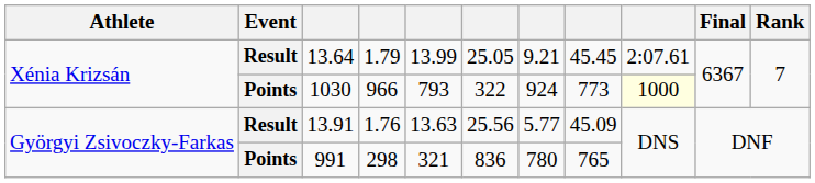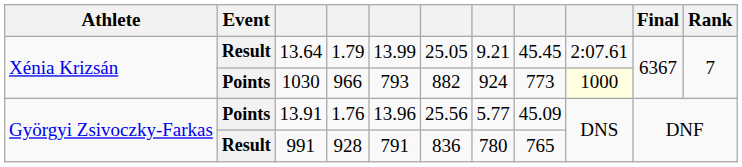1030 | column 6: 322 -> 882
13.91 | Event: Result -> Points
13.91 | column 5: 13.63 -> 13.96
991 | Event: Points -> Result
991 | column 4: 298 -> 928
991 | column 5: 321 -> 791
